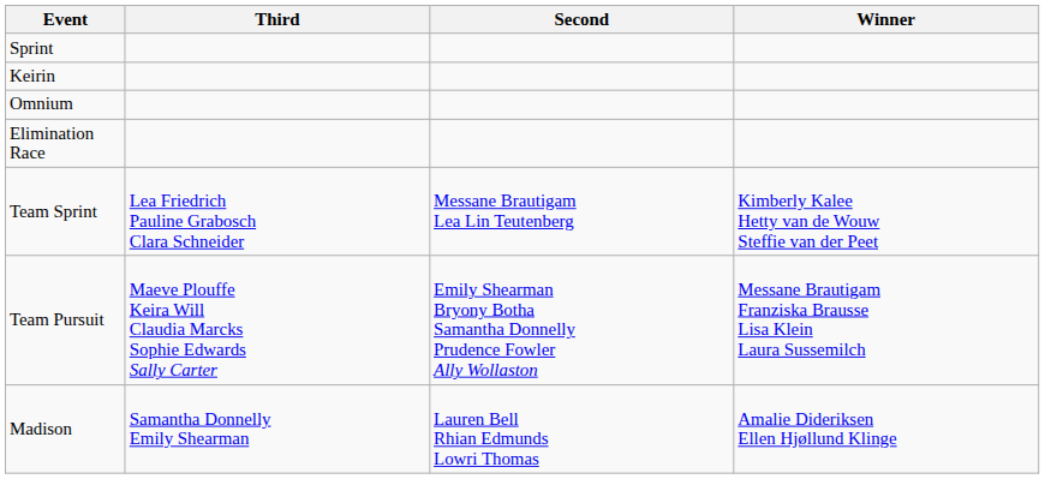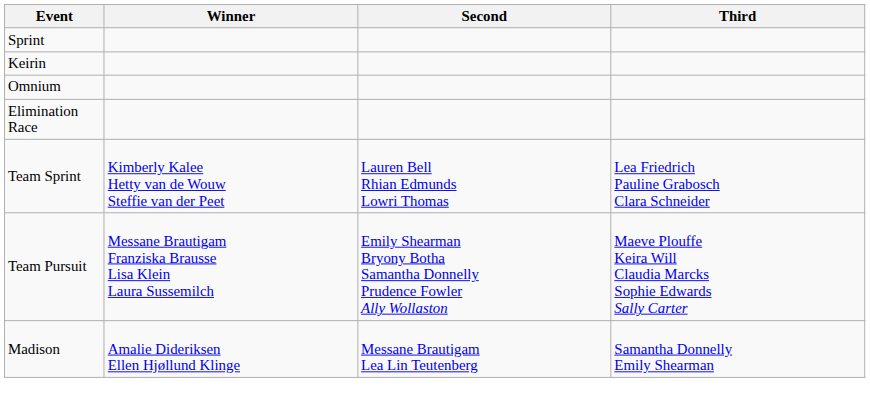columns swapped: Winner <-> Third
Team Sprint | Second: Messane Brautigam Lea Lin Teutenberg -> Lauren Bell Rhian Edmunds Lowri Thomas
Madison | Second: Lauren Bell Rhian Edmunds Lowri Thomas -> Messane Brautigam Lea Lin Teutenberg
